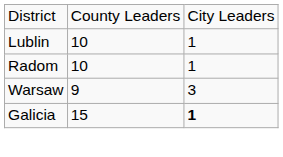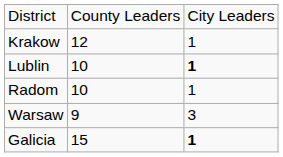+ row: Krakow | 12 | 1
Lublin | column 3: normal -> bold
